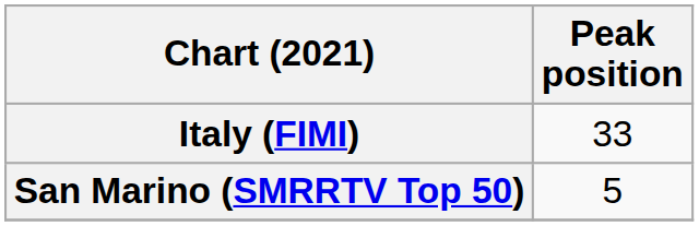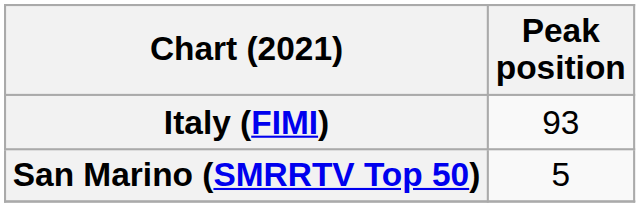Italy (FIMI) | Peak position: 33 -> 93
